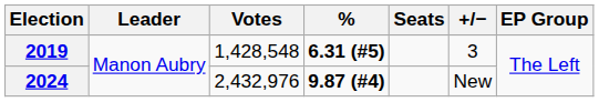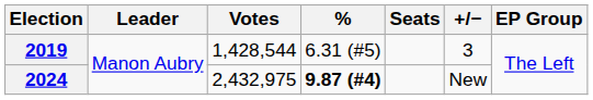2019 | Votes: 1,428,548 -> 1,428,544
2019 | %: bold -> normal
2024 | Votes: 2,432,976 -> 2,432,975
